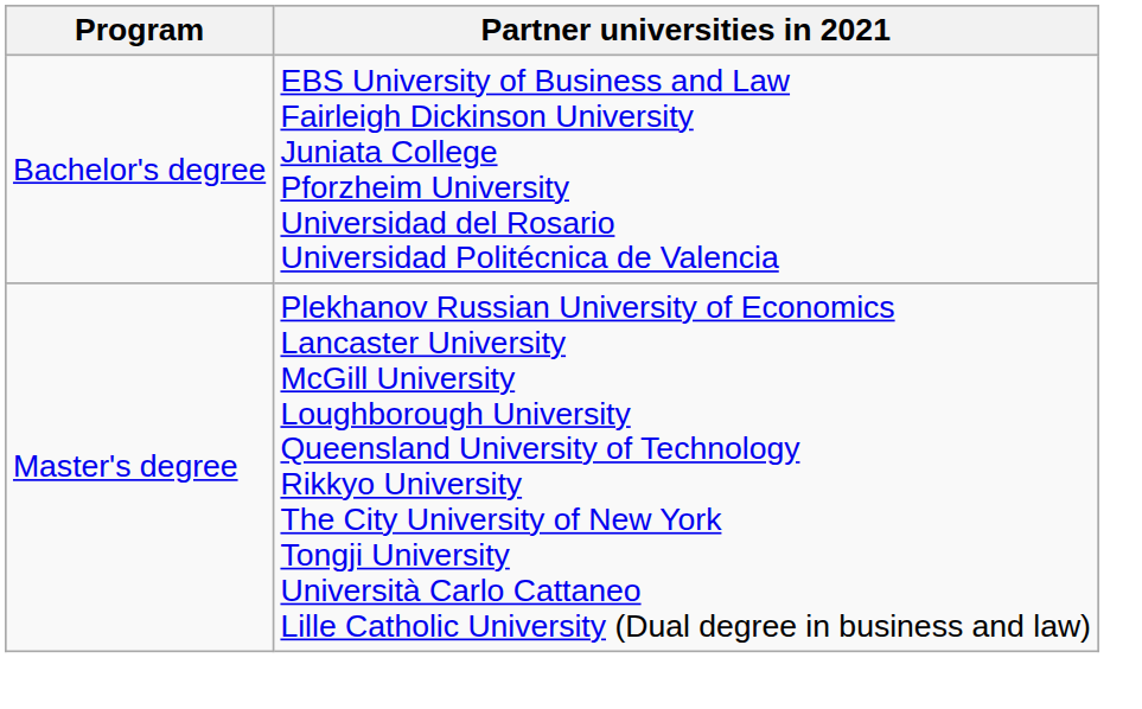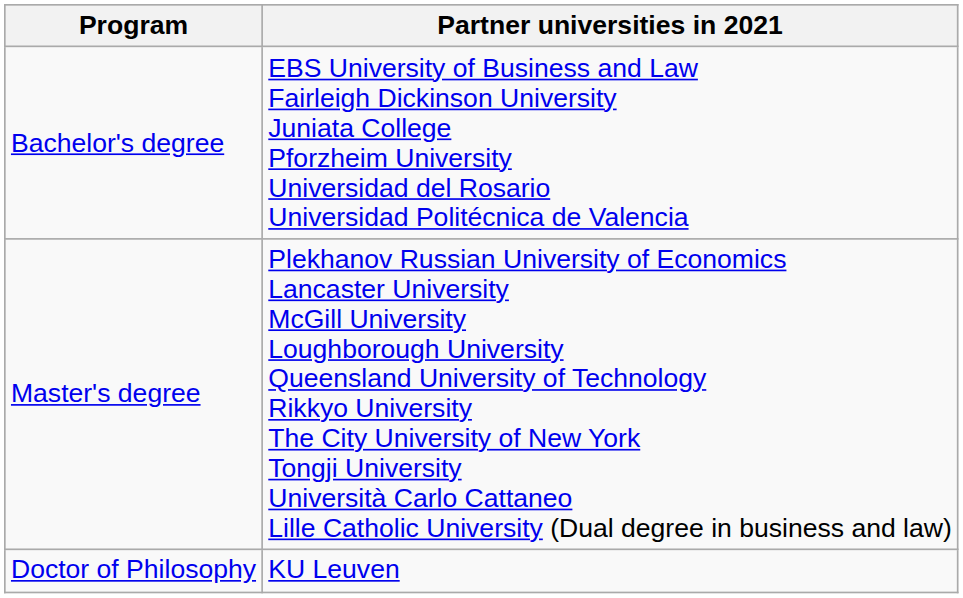+ row: Doctor of Philosophy | KU Leuven
